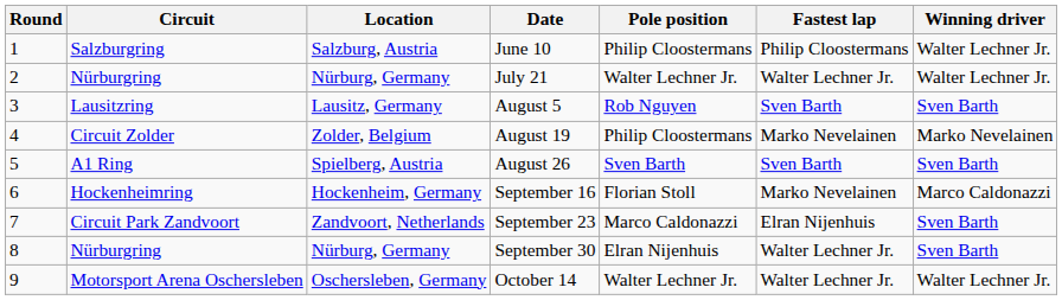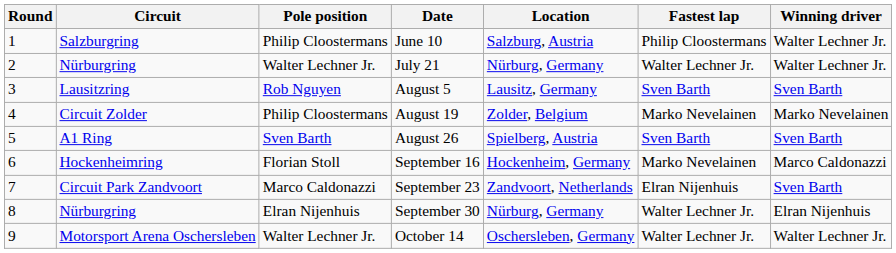columns swapped: Location <-> Pole position
September 30 | Winning driver: Sven Barth -> Elran Nijenhuis
